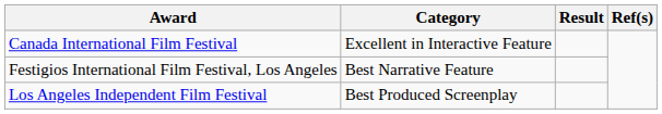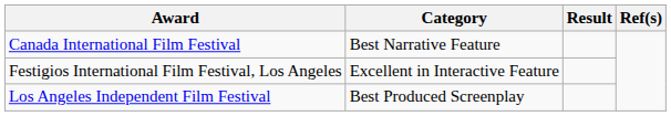Canada International Film Festival | Category: Excellent in Interactive Feature -> Best Narrative Feature
Festigios International Film Festival, Los Angeles | Category: Best Narrative Feature -> Excellent in Interactive Feature
